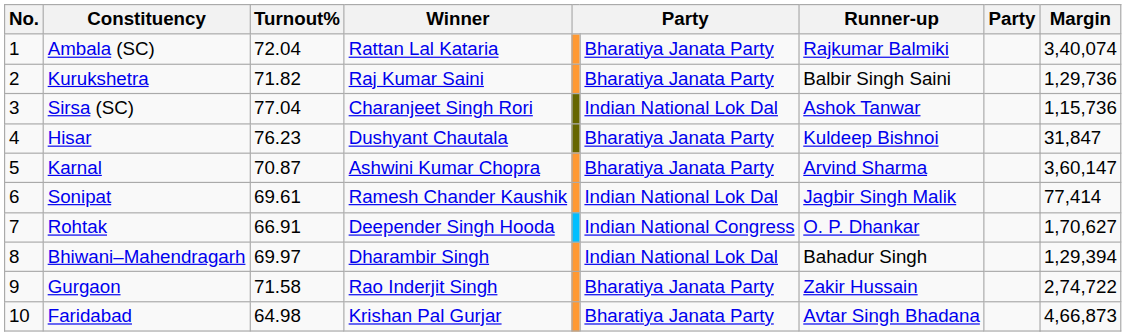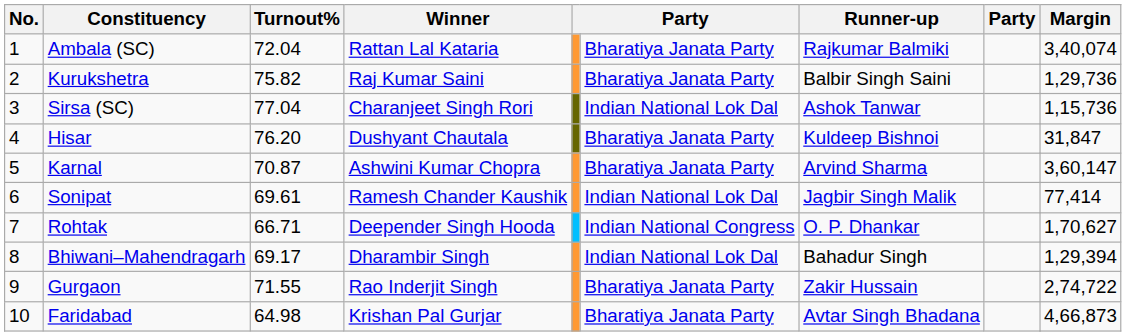Kurukshetra | Turnout%: 71.82 -> 75.82
Hisar | Turnout%: 76.23 -> 76.20
Rohtak | Turnout%: 66.91 -> 66.71
Bhiwani–Mahendragarh | Turnout%: 69.97 -> 69.17
Gurgaon | Turnout%: 71.58 -> 71.55
